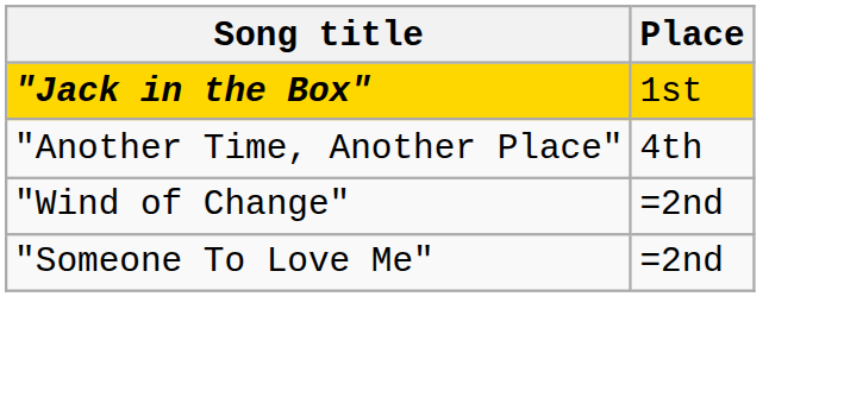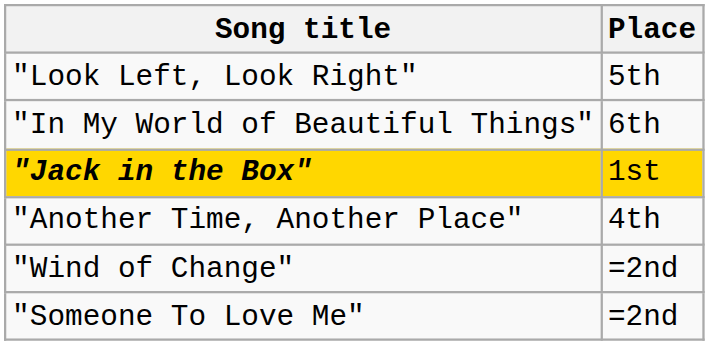+ row: "Look Left, Look Right" | 5th
+ row: "In My World of Beautiful Things" | 6th
